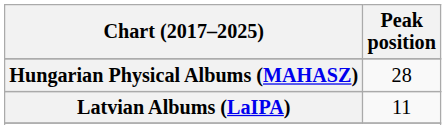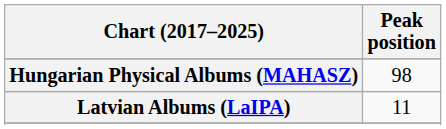Hungarian Physical Albums (MAHASZ) | Peak position: 28 -> 98
